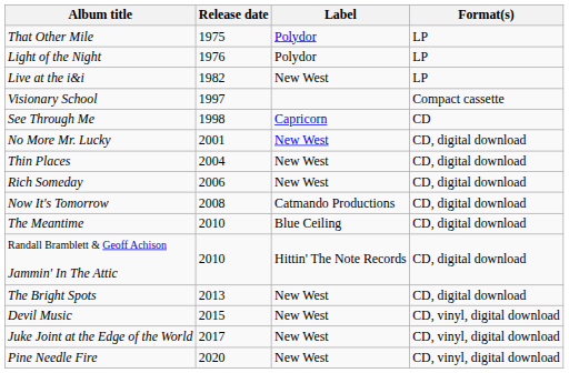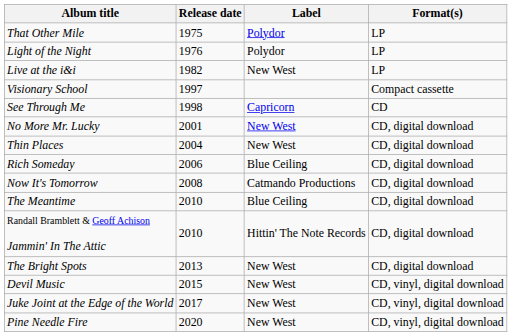Rich Someday | Label: New West -> Blue Ceiling
